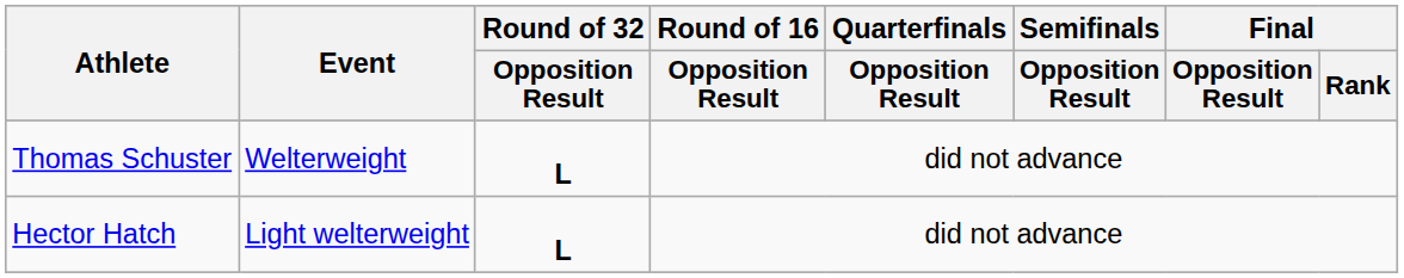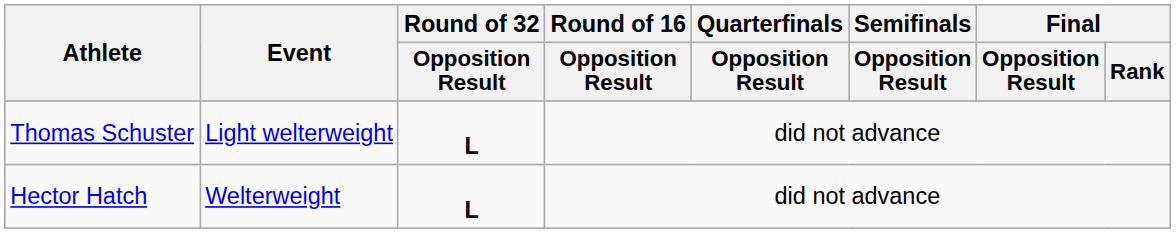Thomas Schuster | Event: Welterweight -> Light welterweight
Hector Hatch | Event: Light welterweight -> Welterweight
